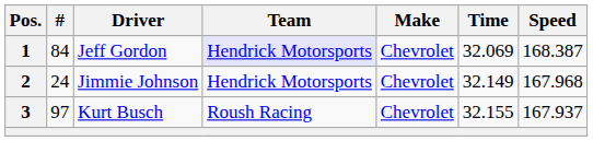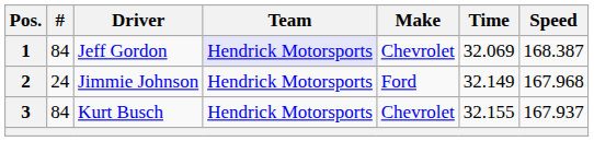2 | Make: Chevrolet -> Ford
3 | #: 97 -> 84
3 | Team: Roush Racing -> Hendrick Motorsports
